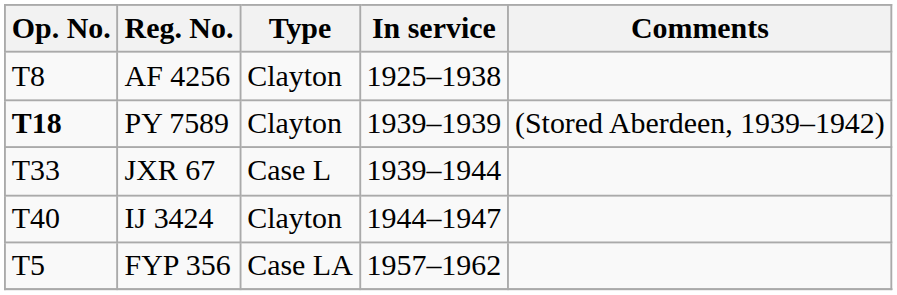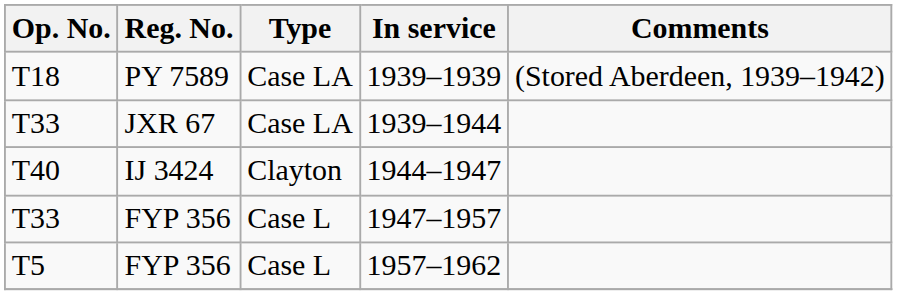- row: T8 | AF 4256 | Clayton | 1925–1938
1939–1939 | Op. No.: bold -> normal
1939–1939 | Type: Clayton -> Case LA
1939–1944 | Type: Case L -> Case LA
+ row: T33 | FYP 356 | Case L | 1947–1957
1957–1962 | Type: Case LA -> Case L
